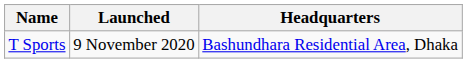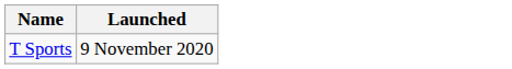- column: Headquarters | Bashundhara Residential Area, Dhaka
